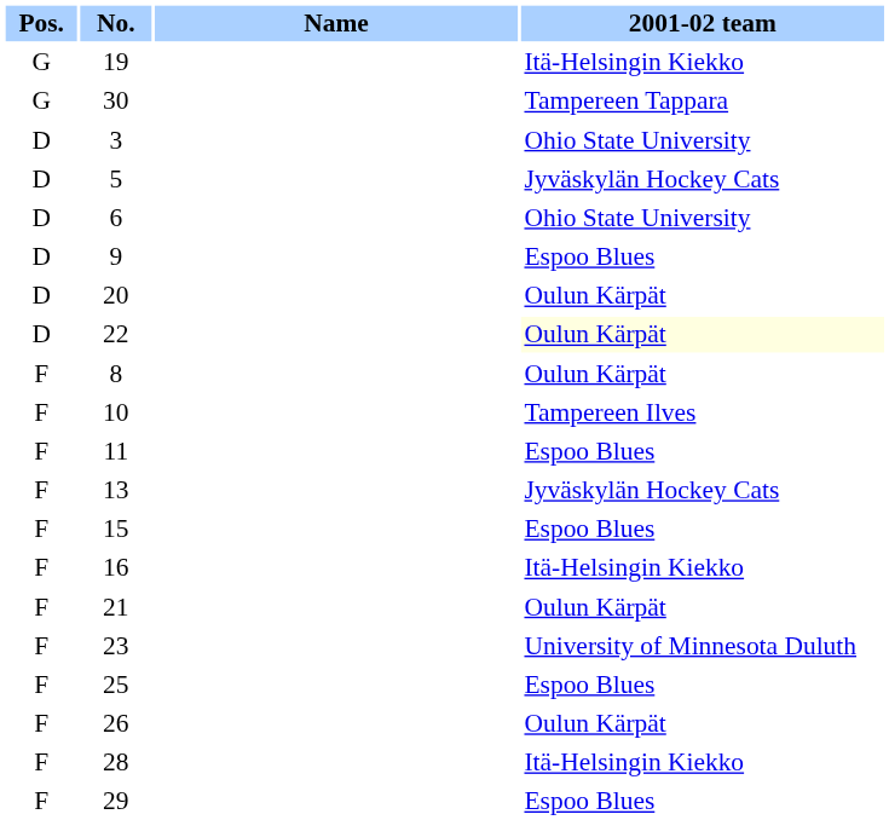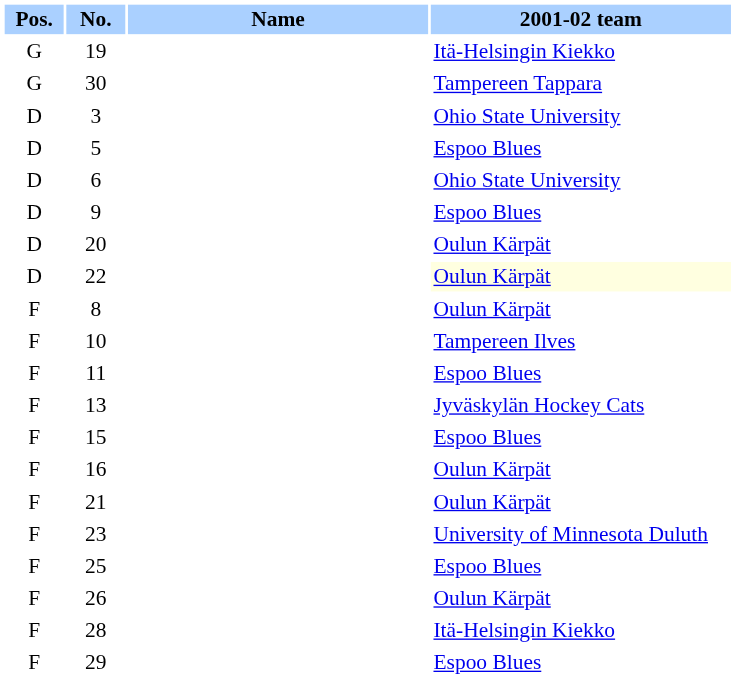5 | 2001-02 team: Jyväskylän Hockey Cats -> Espoo Blues
16 | 2001-02 team: Itä-Helsingin Kiekko -> Oulun Kärpät
